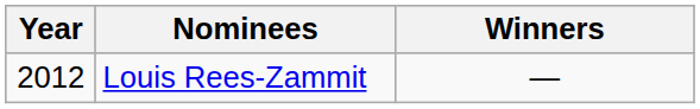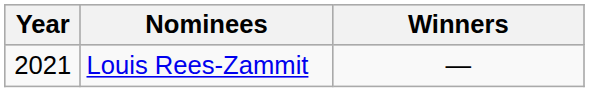Louis Rees-Zammit | Year: 2012 -> 2021
